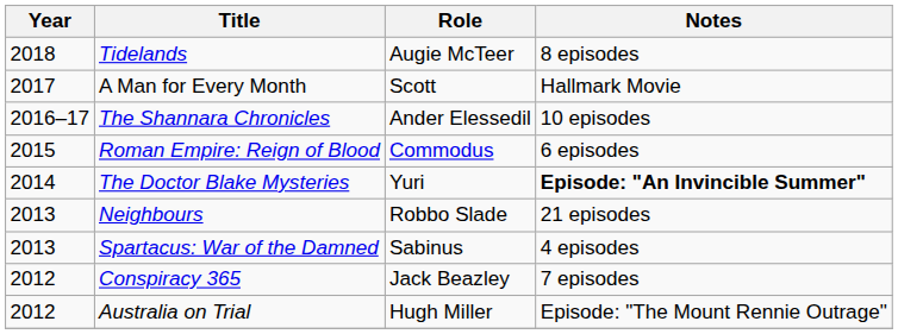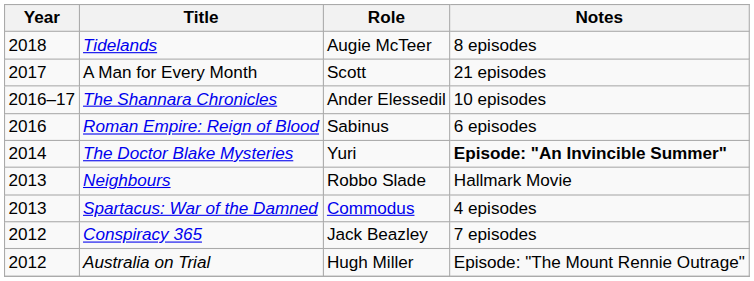A Man for Every Month | Notes: Hallmark Movie -> 21 episodes
Roman Empire: Reign of Blood | Year: 2015 -> 2016
Roman Empire: Reign of Blood | Role: Commodus -> Sabinus
Neighbours | Notes: 21 episodes -> Hallmark Movie
Spartacus: War of the Damned | Role: Sabinus -> Commodus
